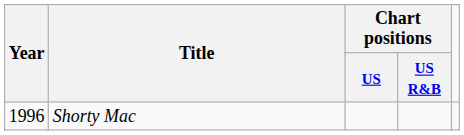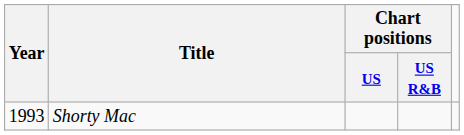Shorty Mac | Year: 1996 -> 1993
